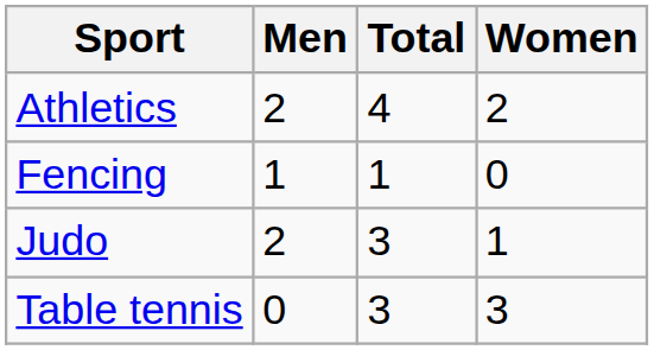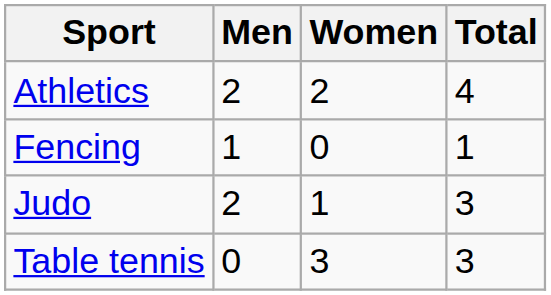columns swapped: Women <-> Total
